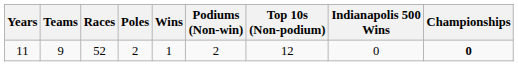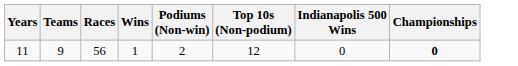- column: Poles | 2
11 | Races: 52 -> 56
